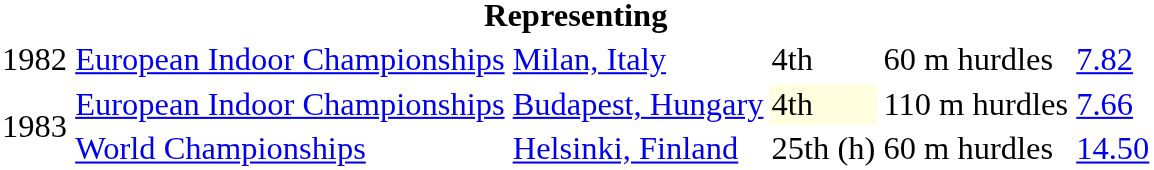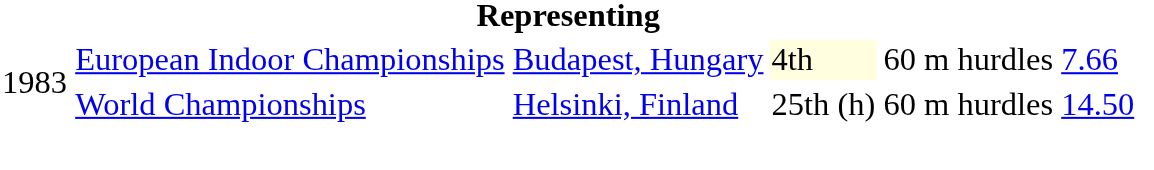- row: 1982 | European Indoor Championships | Milan, Italy | 4th | 60 m hurdles | 7.82
Budapest, Hungary | column 5: 110 m hurdles -> 60 m hurdles
